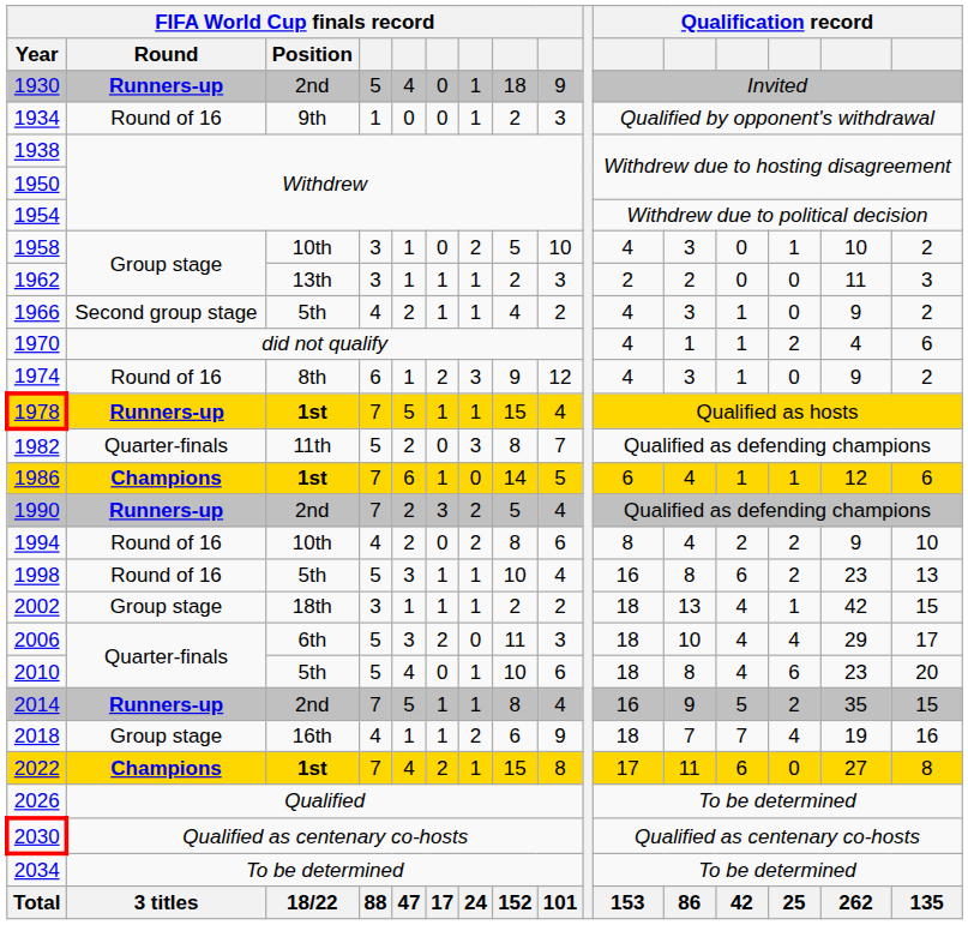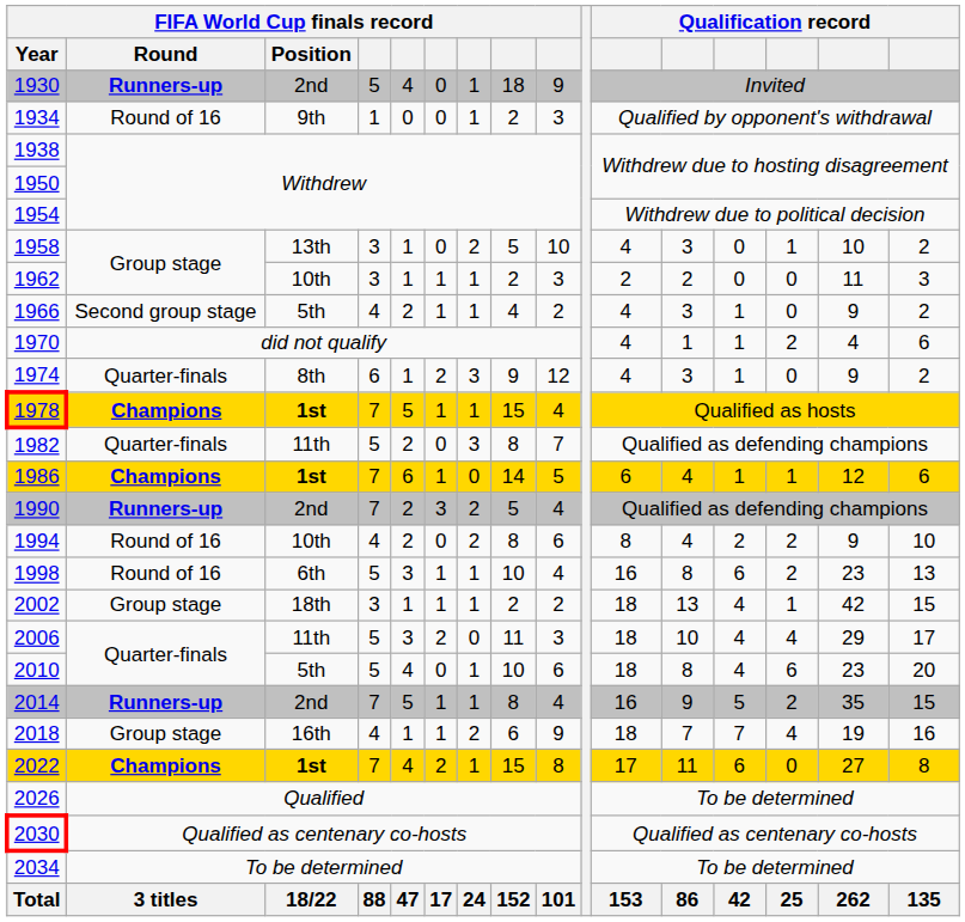1958 | FIFA World Cup finals record / Position: 10th -> 13th
1962 | FIFA World Cup finals record / Position: 13th -> 10th
1974 | FIFA World Cup finals record / Round: Round of 16 -> Quarter-finals
1978 | FIFA World Cup finals record / Round: Runners-up -> Champions
1998 | FIFA World Cup finals record / Position: 5th -> 6th
2006 | FIFA World Cup finals record / Position: 6th -> 11th
